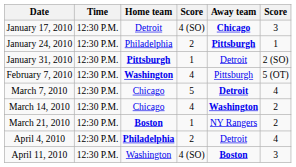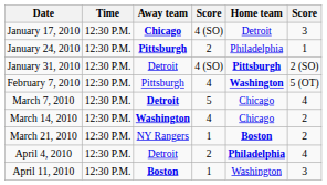columns swapped: Away team <-> Home team
January 31, 2010 | column 4: 1 -> 4 (SO)
April 11, 2010 | column 4: 4 (SO) -> 1
